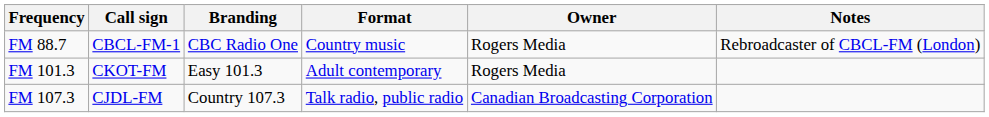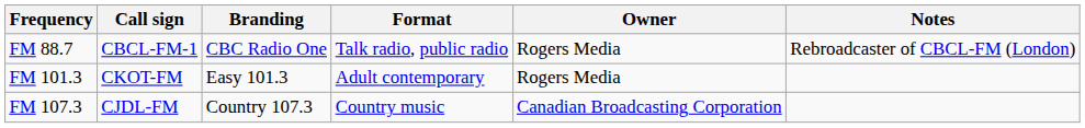FM 88.7 | Format: Country music -> Talk radio, public radio
FM 107.3 | Format: Talk radio, public radio -> Country music
